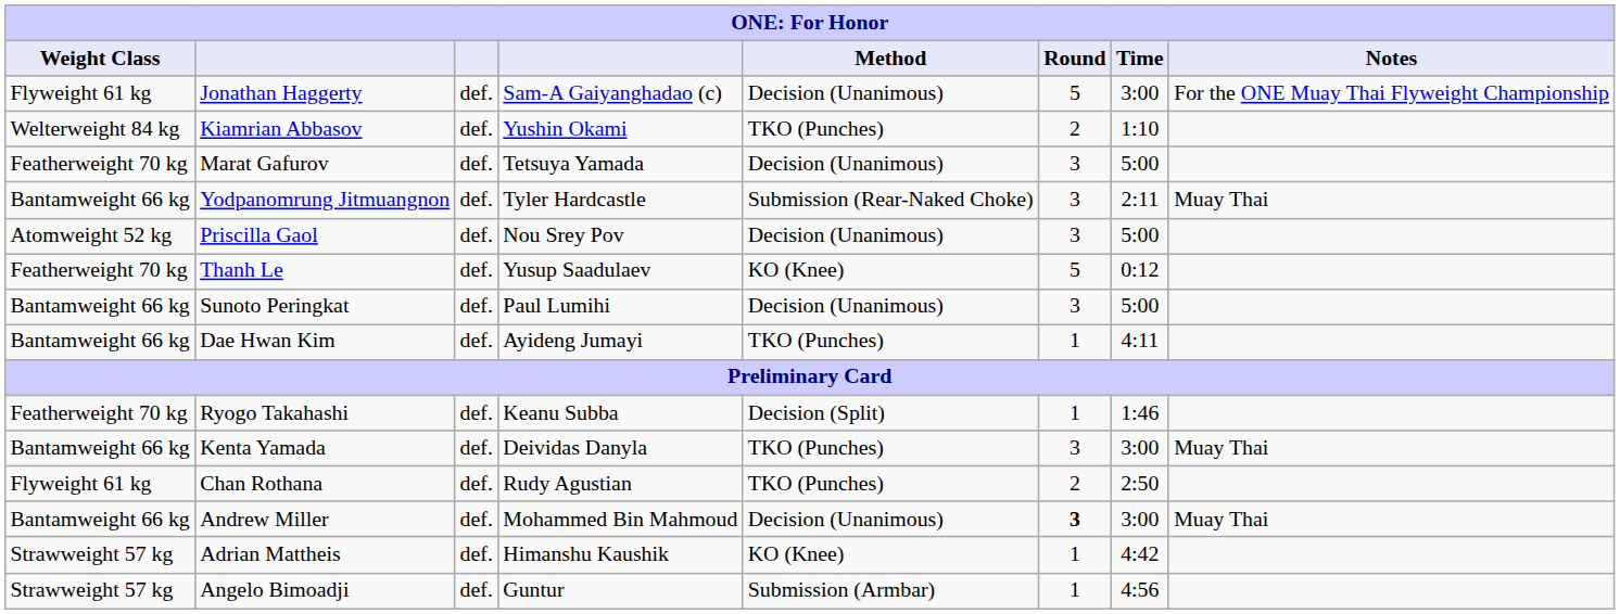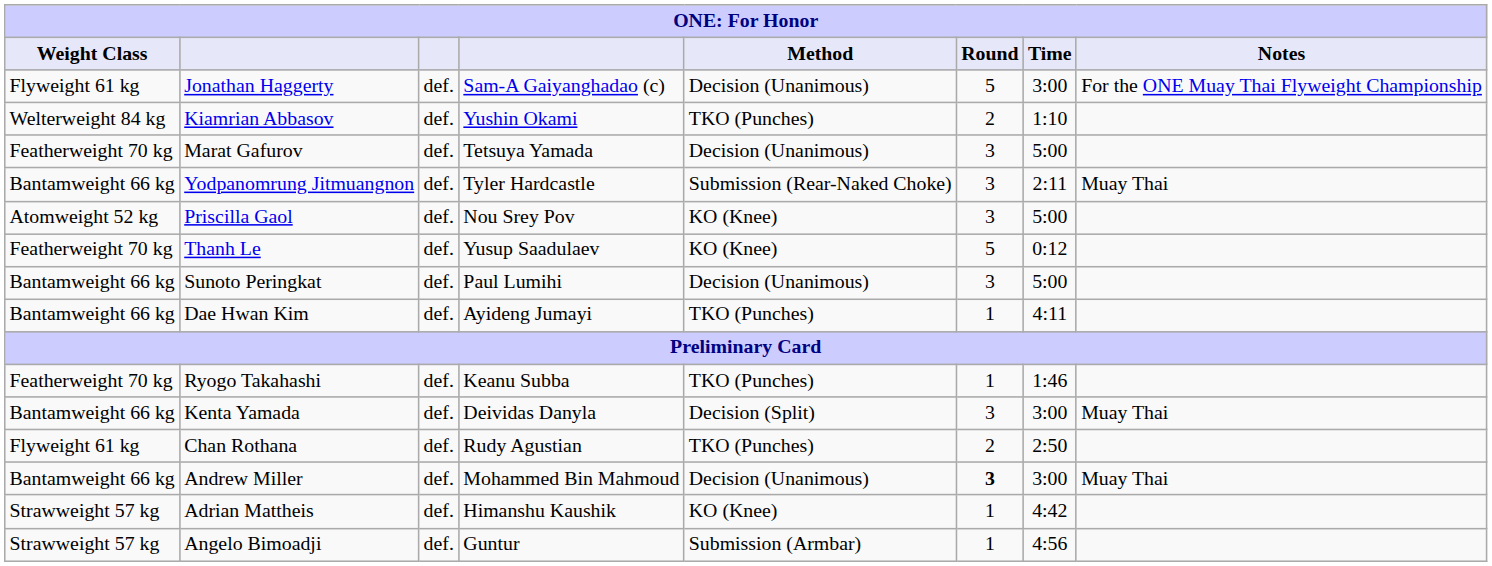Priscilla Gaol | Method: Decision (Unanimous) -> KO (Knee)
Ryogo Takahashi | Method: Decision (Split) -> TKO (Punches)
Kenta Yamada | Method: TKO (Punches) -> Decision (Split)
